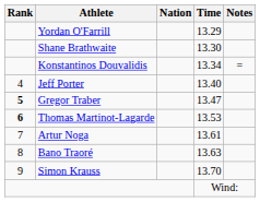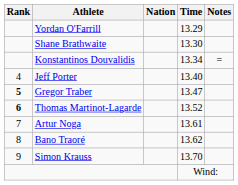Thomas Martinot-Lagarde | Time: 13.53 -> 13.52
Bano Traoré | Time: 13.63 -> 13.62
